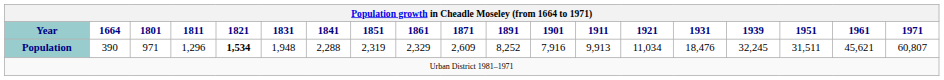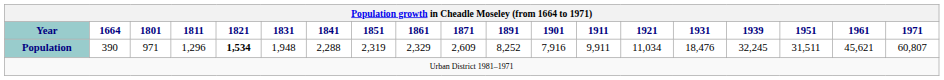Population | 1911: 9,913 -> 9,911
